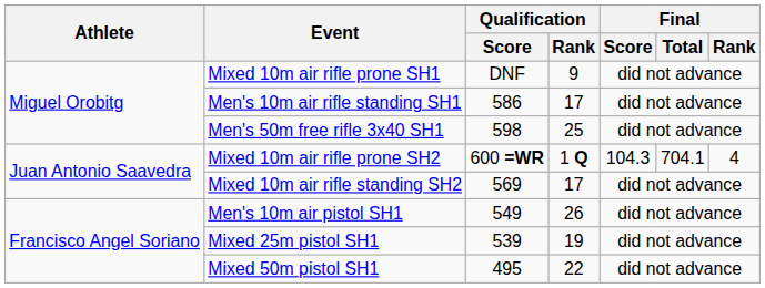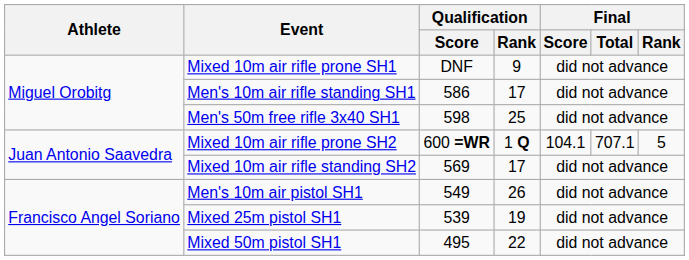Mixed 10m air rifle prone SH2 | Final / Score: 104.3 -> 104.1
Mixed 10m air rifle prone SH2 | Final / Total: 704.1 -> 707.1
Mixed 10m air rifle prone SH2 | Final / Rank: 4 -> 5
